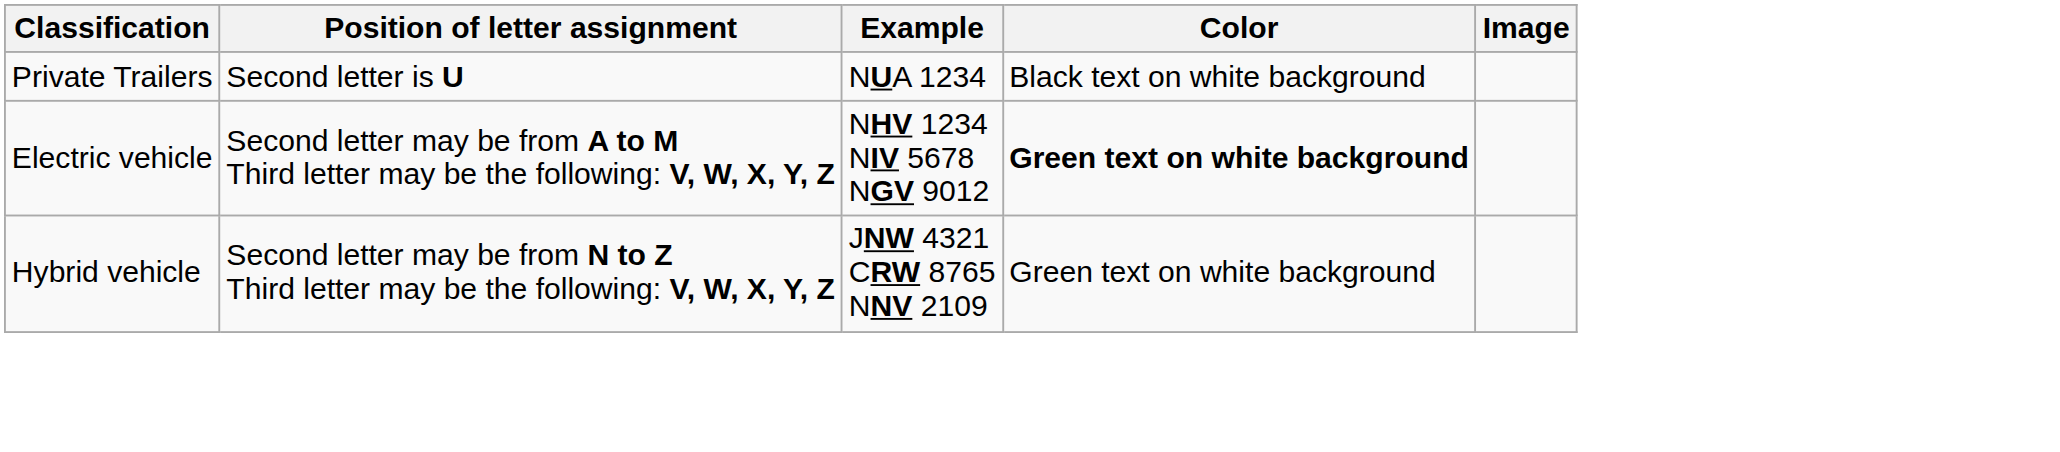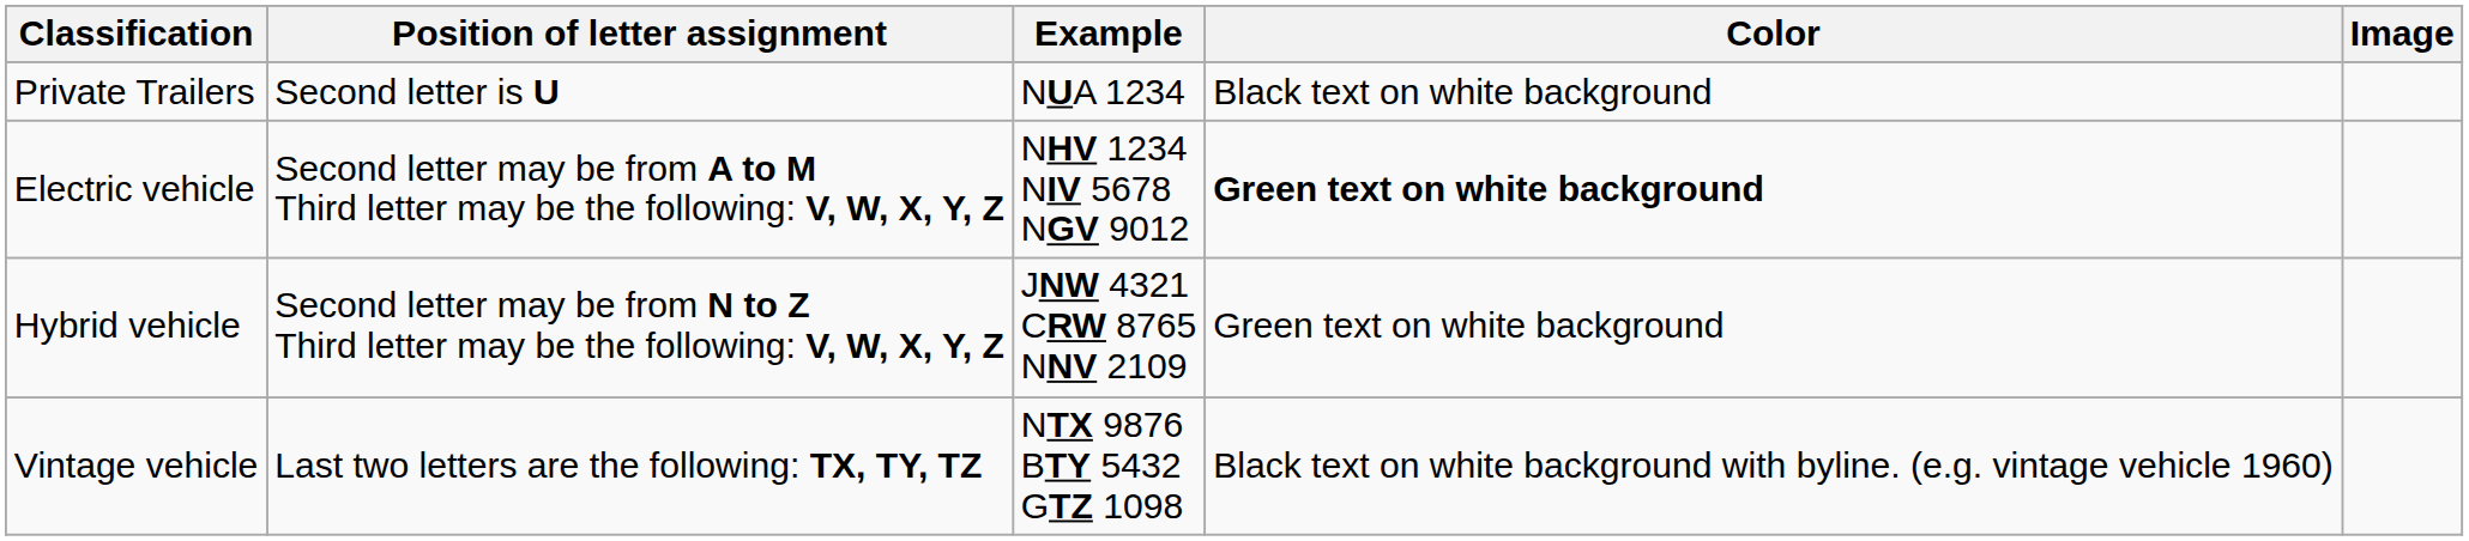+ row: Vintage vehicle | Last two letters are the following: TX, TY, TZ | NTX 9876 BTY 5432 GTZ 1098 | Black text on white background with byline. (e.g. vintage vehicle 1960)
